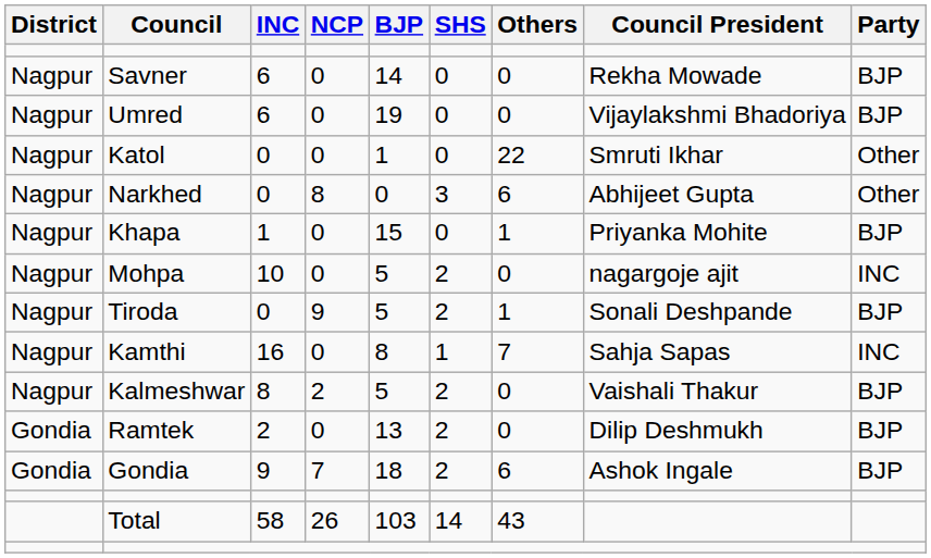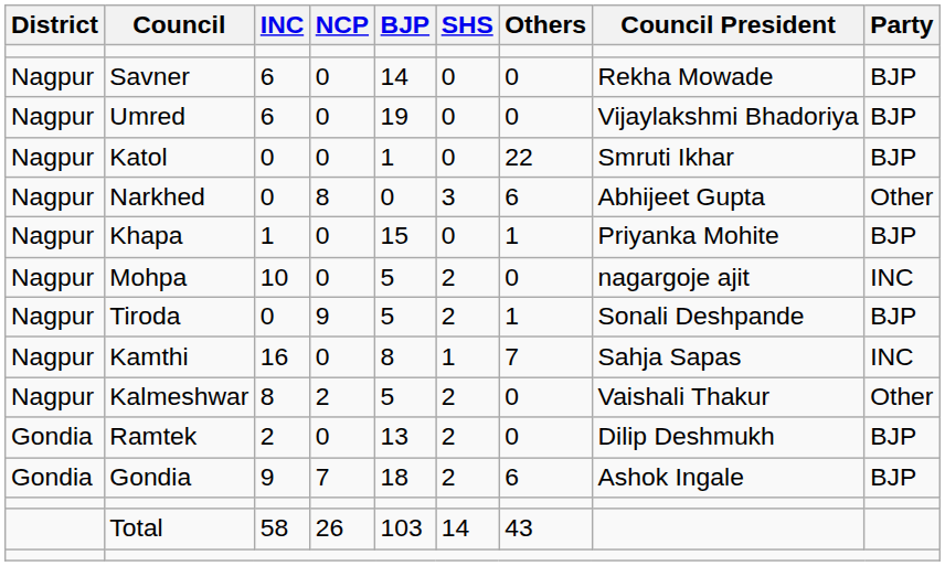Katol | Party: Other -> BJP
Kalmeshwar | Party: BJP -> Other
